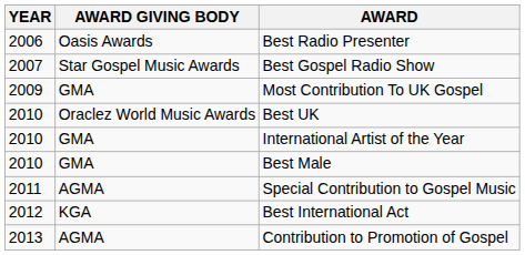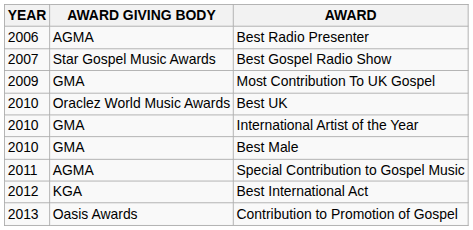Best Radio Presenter | AWARD GIVING BODY: Oasis Awards -> AGMA
Contribution to Promotion of Gospel | AWARD GIVING BODY: AGMA -> Oasis Awards
